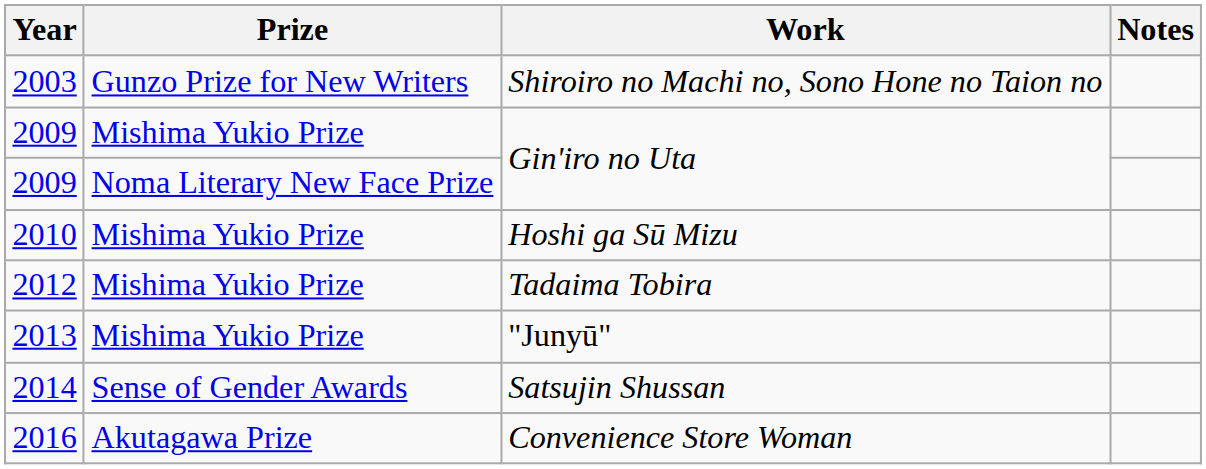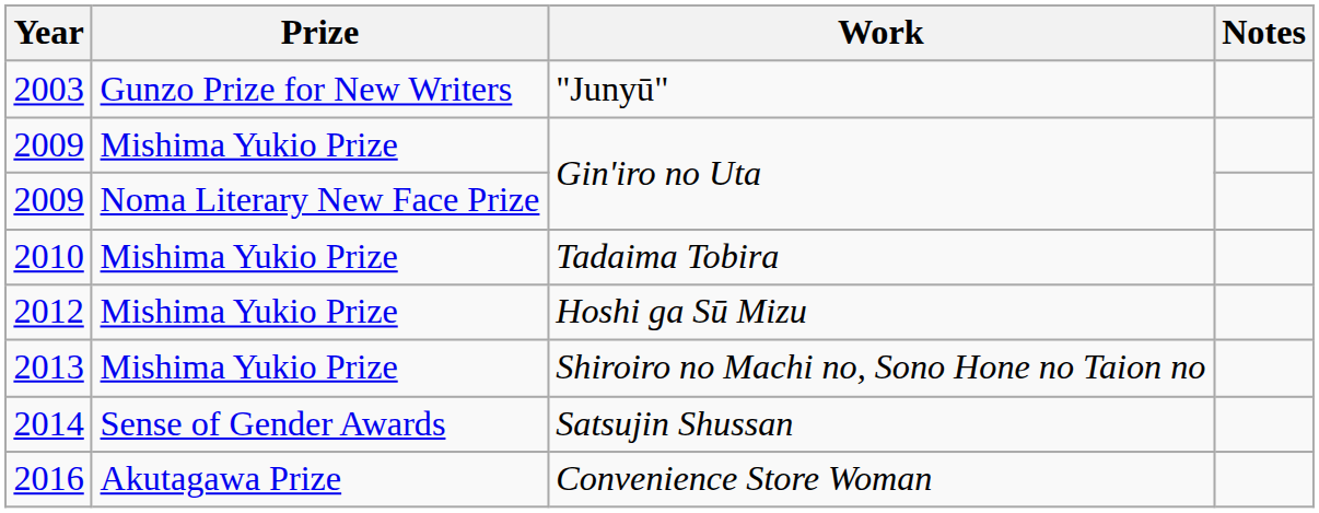2003 | Work: Shiroiro no Machi no, Sono Hone no Taion no -> "Junyū"
2010 | Work: Hoshi ga Sū Mizu -> Tadaima Tobira
2012 | Work: Tadaima Tobira -> Hoshi ga Sū Mizu
2013 | Work: "Junyū" -> Shiroiro no Machi no, Sono Hone no Taion no
